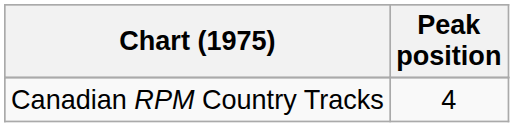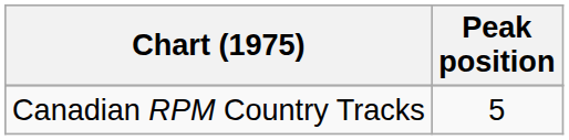Canadian RPM Country Tracks | Peak position: 4 -> 5
